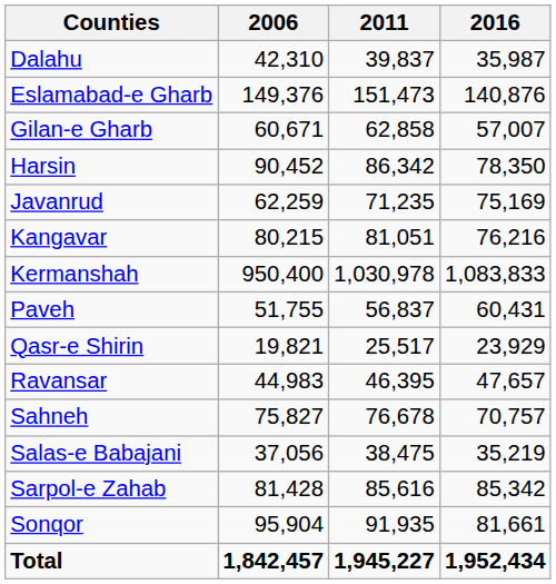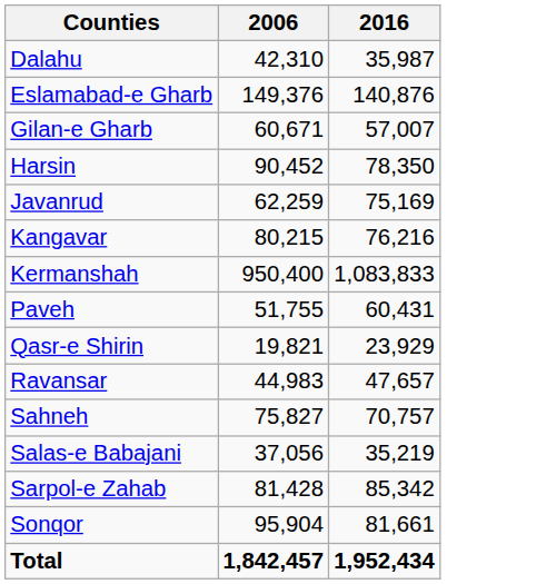- column: 2011 | 39,837 | 151,473 | 62,858 | 86,342 | 71,235 | 81,051 | 1,030,978 | 56,837 | 25,517 | 46,395 | 76,678 | 38,475 | 85,616 | 91,935 | 1,945,227
